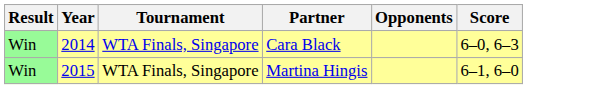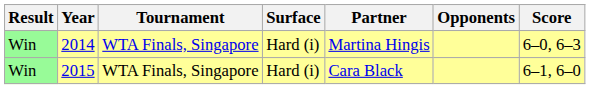+ column: Surface | Hard (i) | Hard (i)
2014 | Partner: Cara Black -> Martina Hingis
2015 | Partner: Martina Hingis -> Cara Black
